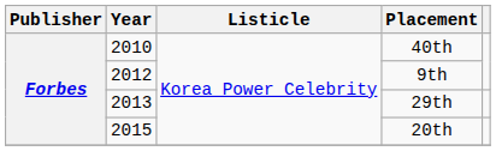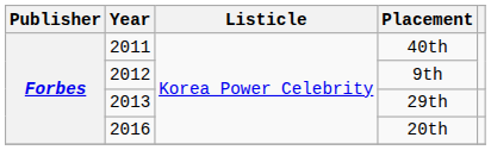40th | Year: 2010 -> 2011
20th | Year: 2015 -> 2016
